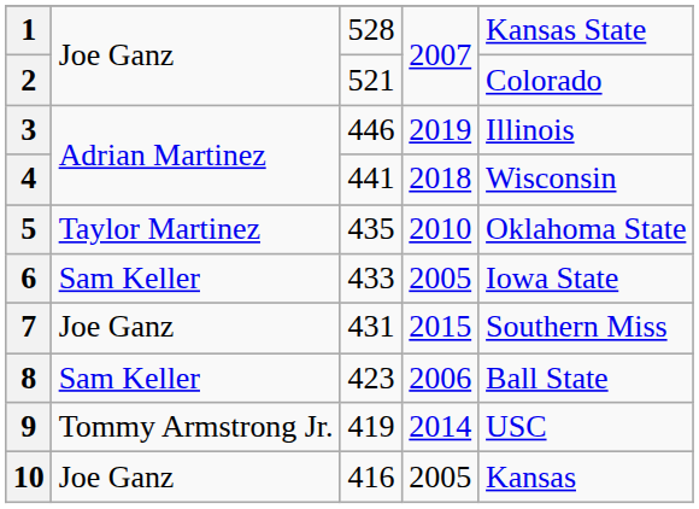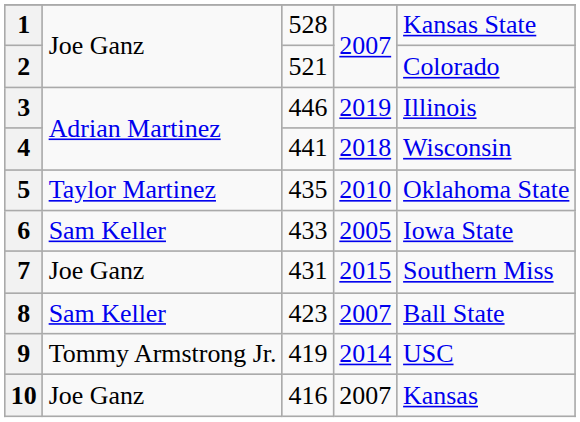8 | column 4: 2006 -> 2007
10 | column 4: 2005 -> 2007
